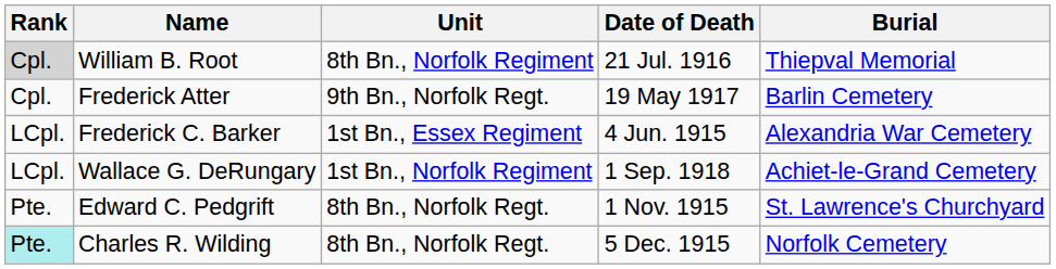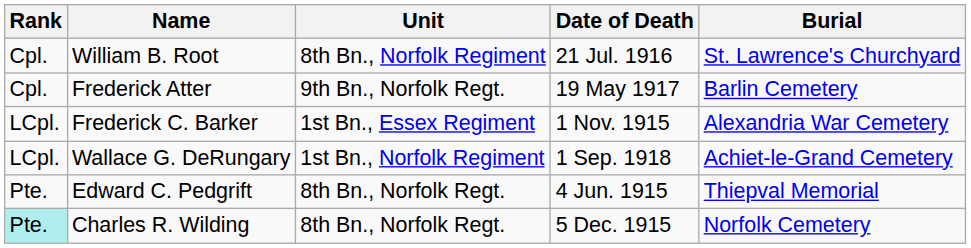William B. Root | Rank: lightgrey background -> no background
William B. Root | Burial: Thiepval Memorial -> St. Lawrence's Churchyard
Frederick C. Barker | Date of Death: 4 Jun. 1915 -> 1 Nov. 1915
Edward C. Pedgrift | Date of Death: 1 Nov. 1915 -> 4 Jun. 1915
Edward C. Pedgrift | Burial: St. Lawrence's Churchyard -> Thiepval Memorial
